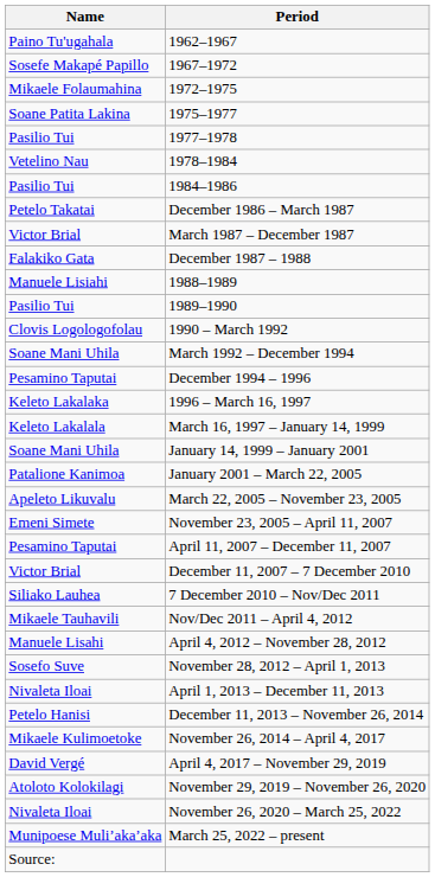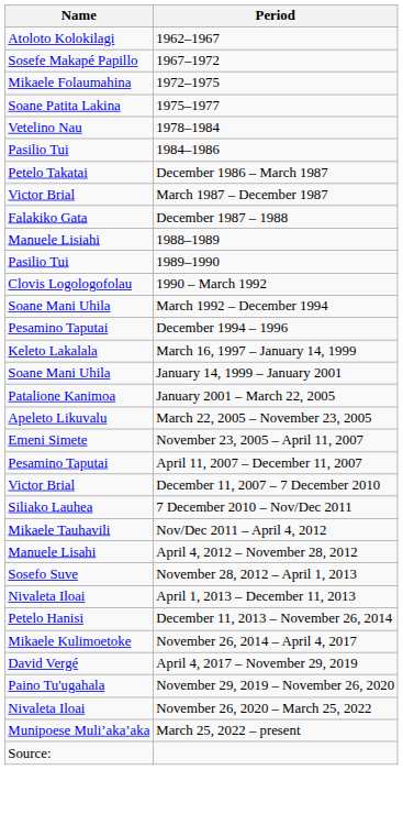1962–1967 | Name: Paino Tu'ugahala -> Atoloto Kolokilagi
- row: Pasilio Tui | 1977–1978
- row: Keleto Lakalaka | 1996 – March 16, 1997
November 29, 2019 – November 26, 2020 | Name: Atoloto Kolokilagi -> Paino Tu'ugahala
